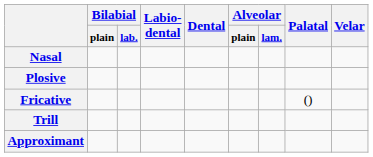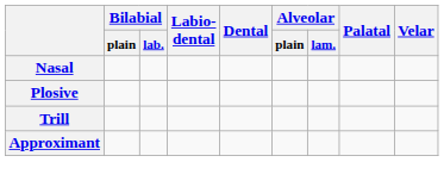- row: Fricative | ()
